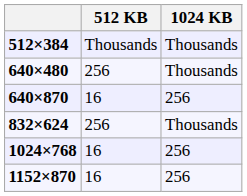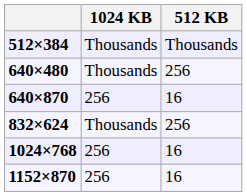columns swapped: 512 KB <-> 1024 KB
